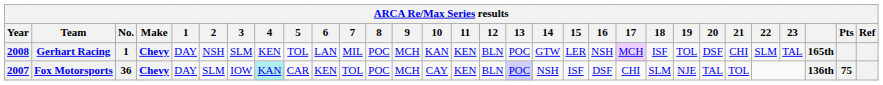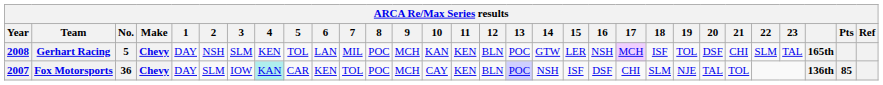Gerhart Racing | No.: 1 -> 5
Fox Motorsports | Pts: 75 -> 85
